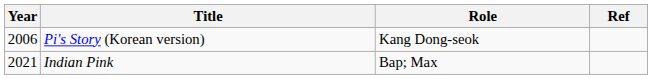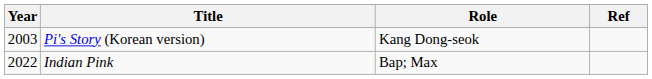Pi's Story (Korean version) | Year: 2006 -> 2003
Indian Pink | Year: 2021 -> 2022
